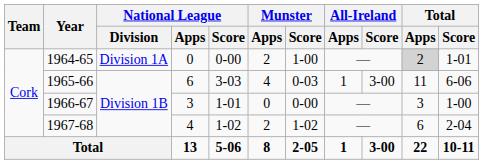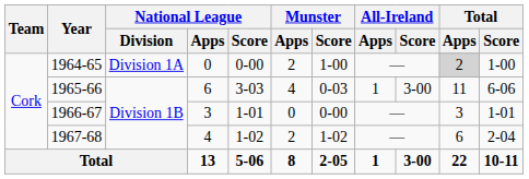1964-65 | Total / Score: 1-01 -> 1-00
1966-67 | Total / Score: 1-00 -> 1-01
